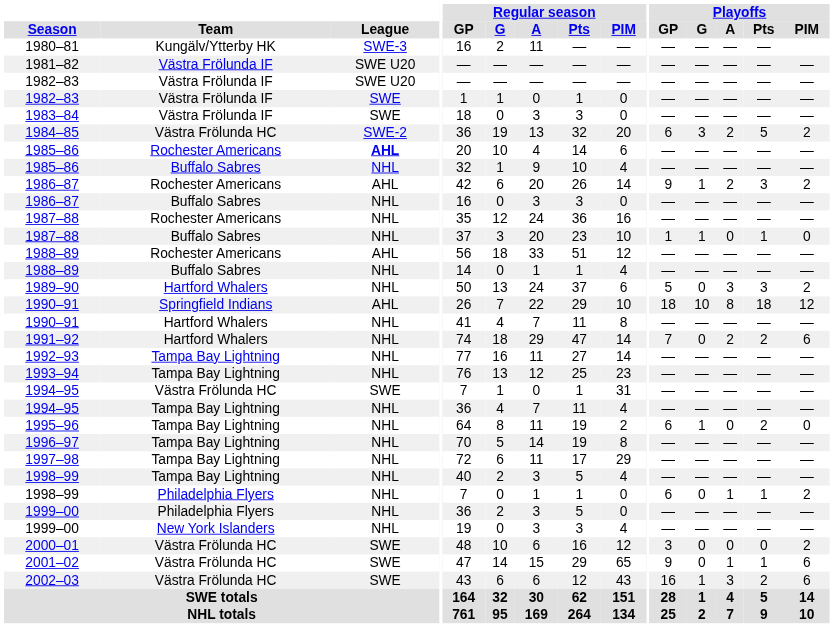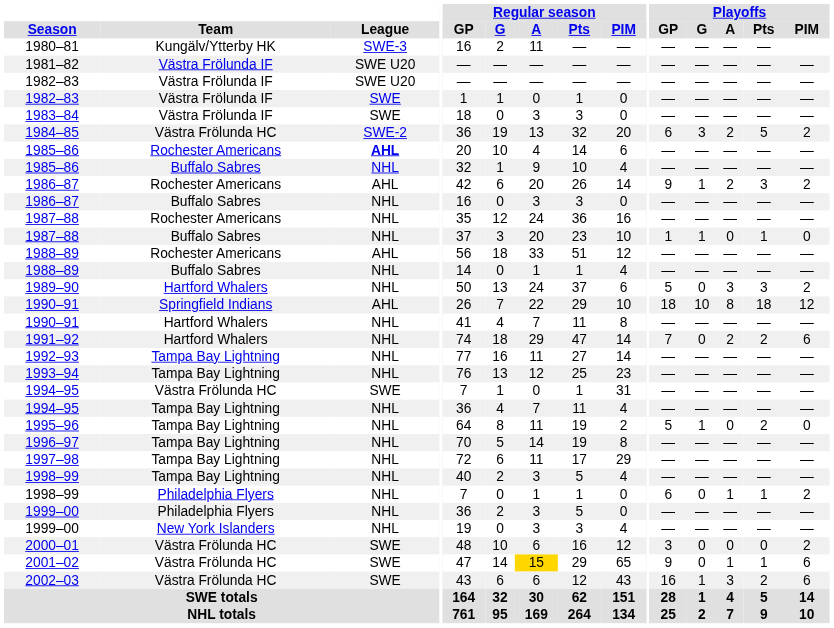1995–96 | Playoffs / GP: 6 -> 5
2001–02 | Regular season / A: no background -> gold background
